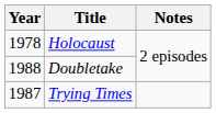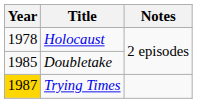Doubletake | Year: 1988 -> 1985
Trying Times | Year: no background -> gold background
